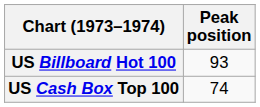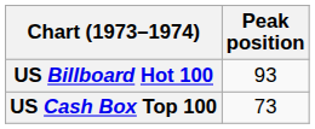US Cash Box Top 100 | Peak position: 74 -> 73
